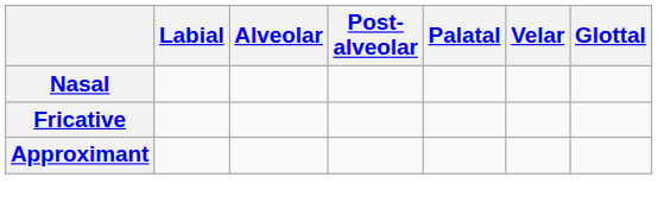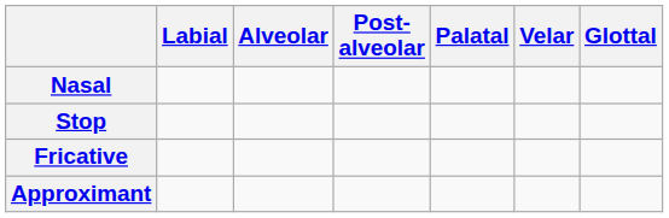+ row: Stop
